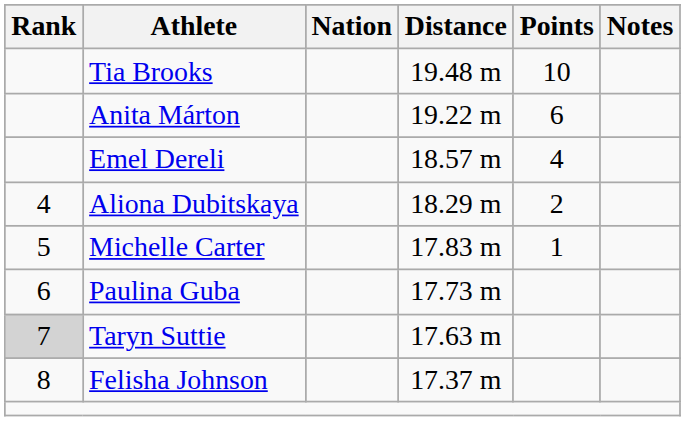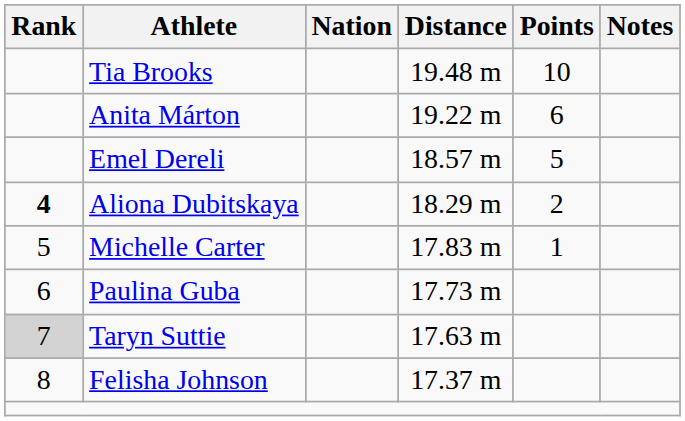Emel Dereli | Points: 4 -> 5
Aliona Dubitskaya | Rank: normal -> bold
